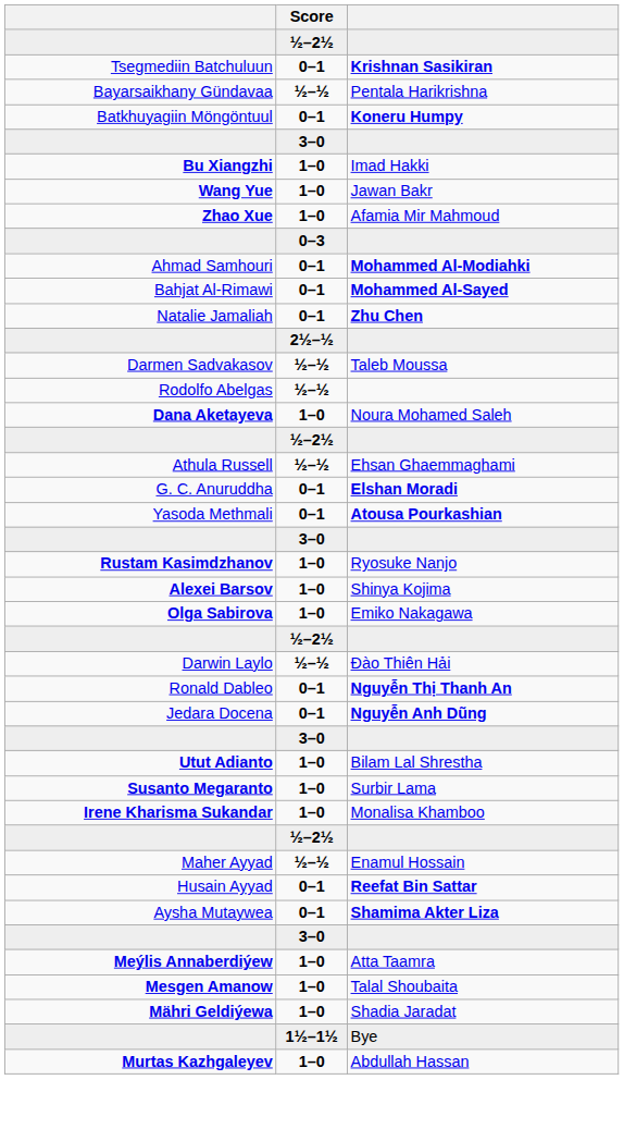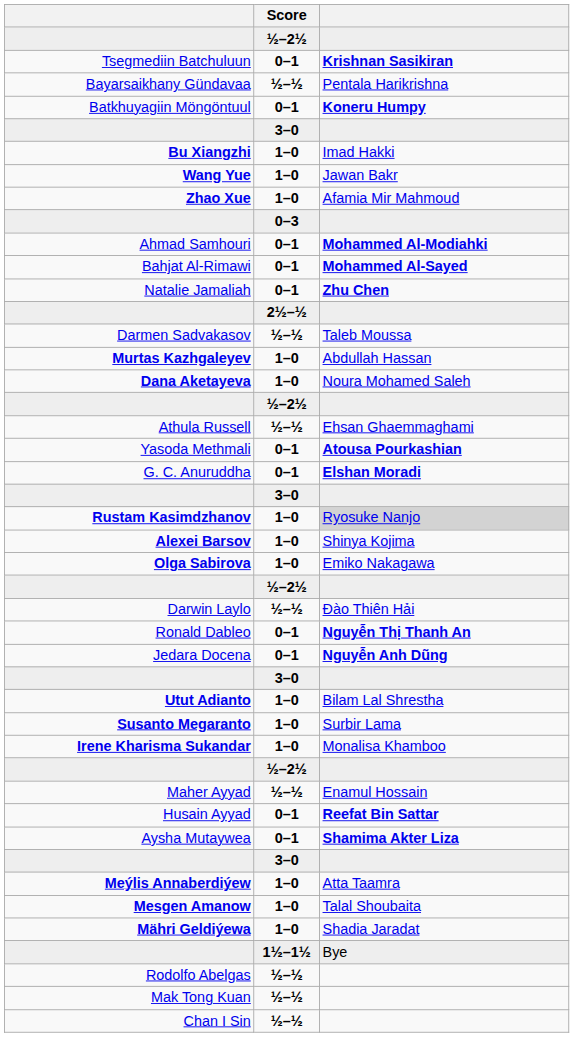rows swapped: Murtas Kazhgaleyev <-> Rodolfo Abelgas
rows swapped: G. C. Anuruddha <-> Yasoda Methmali
Rustam Kasimdzhanov | column 3: no background -> lightgrey background
+ row: Mak Tong Kuan | ½–½
+ row: Chan I Sin | ½–½
